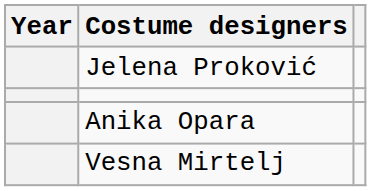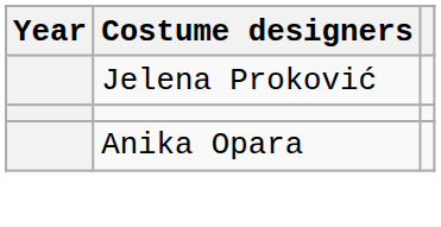- row: Vesna Mirtelj
